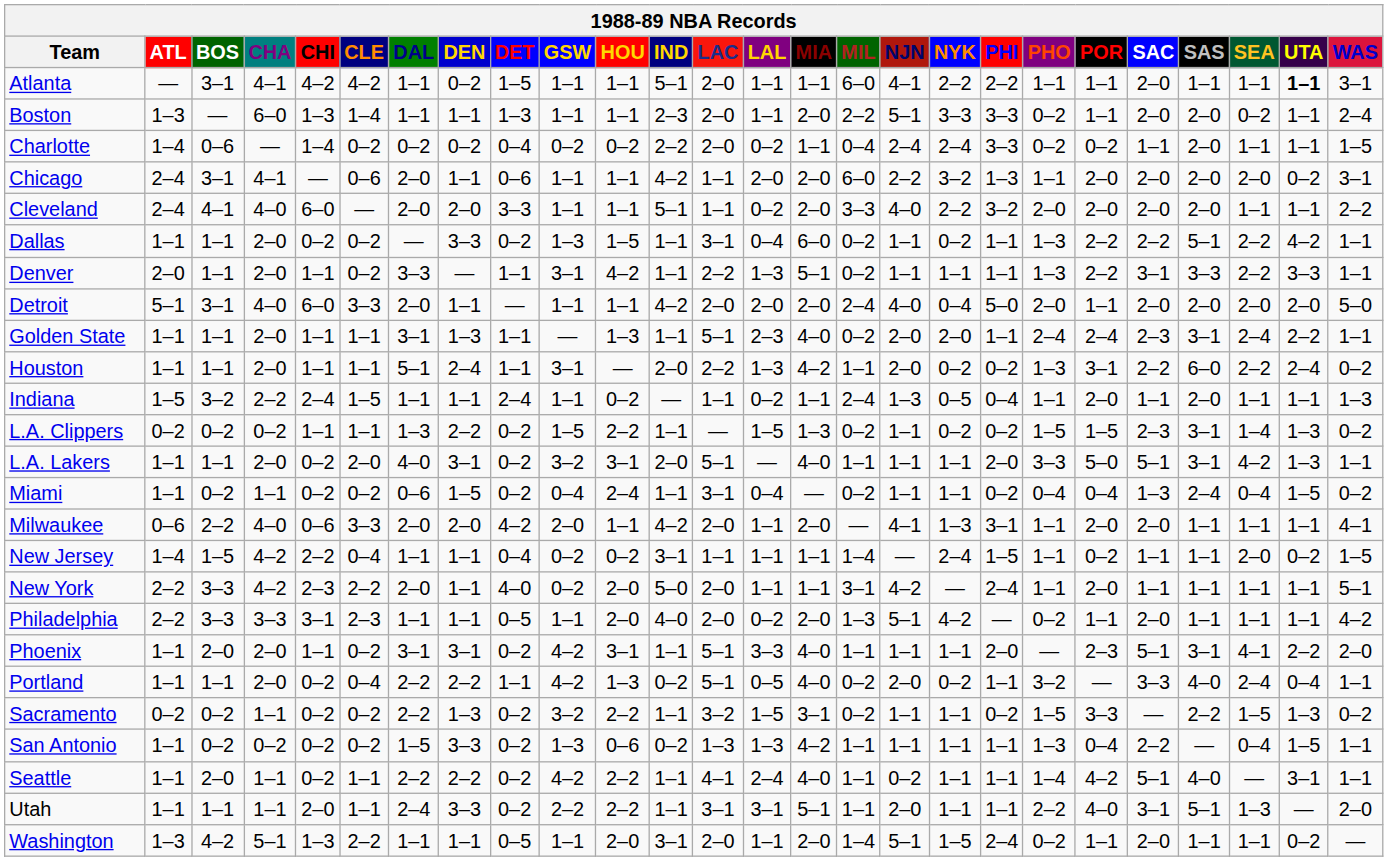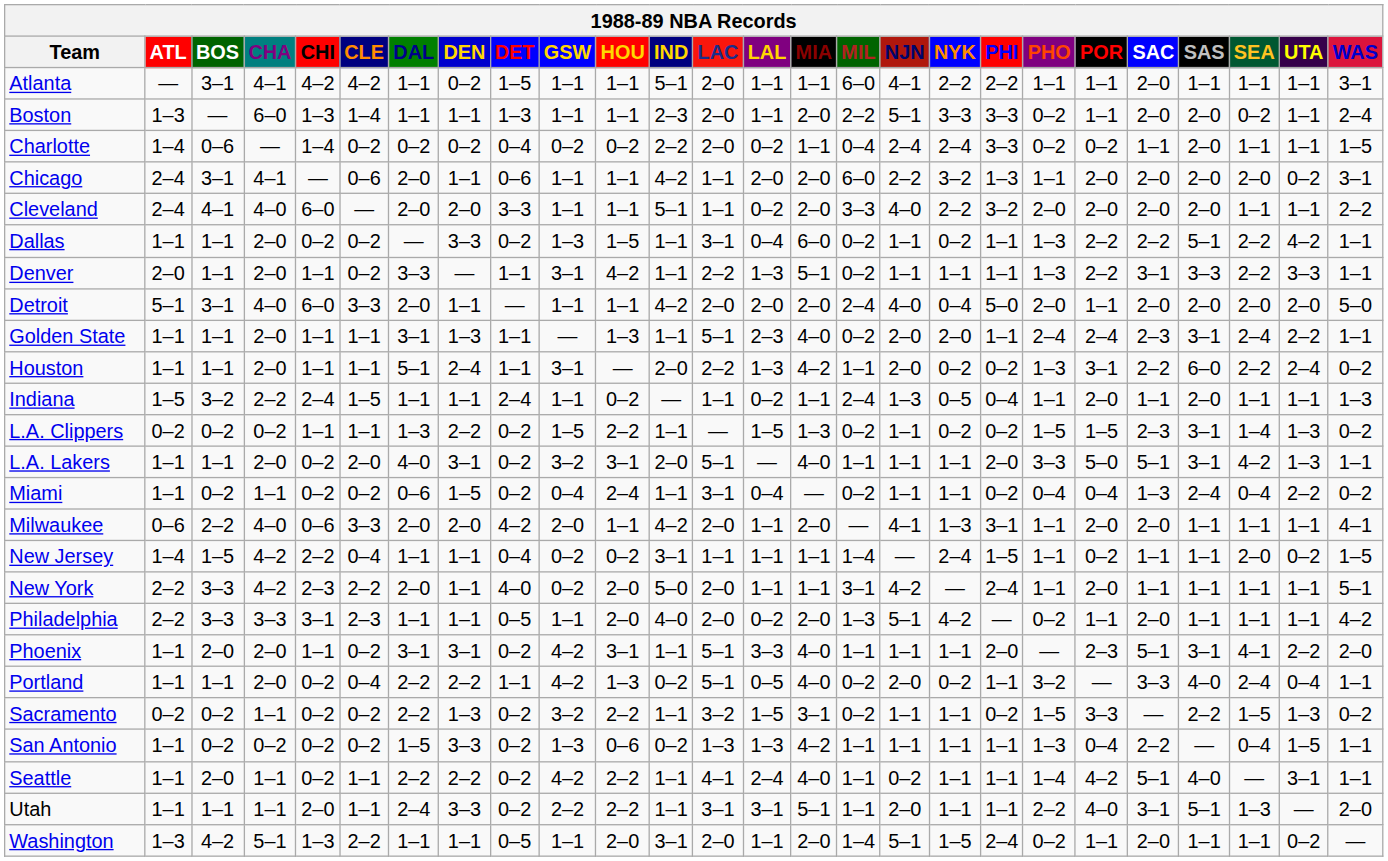Atlanta | UTA: bold -> normal
Miami | UTA: 1–5 -> 2–2
